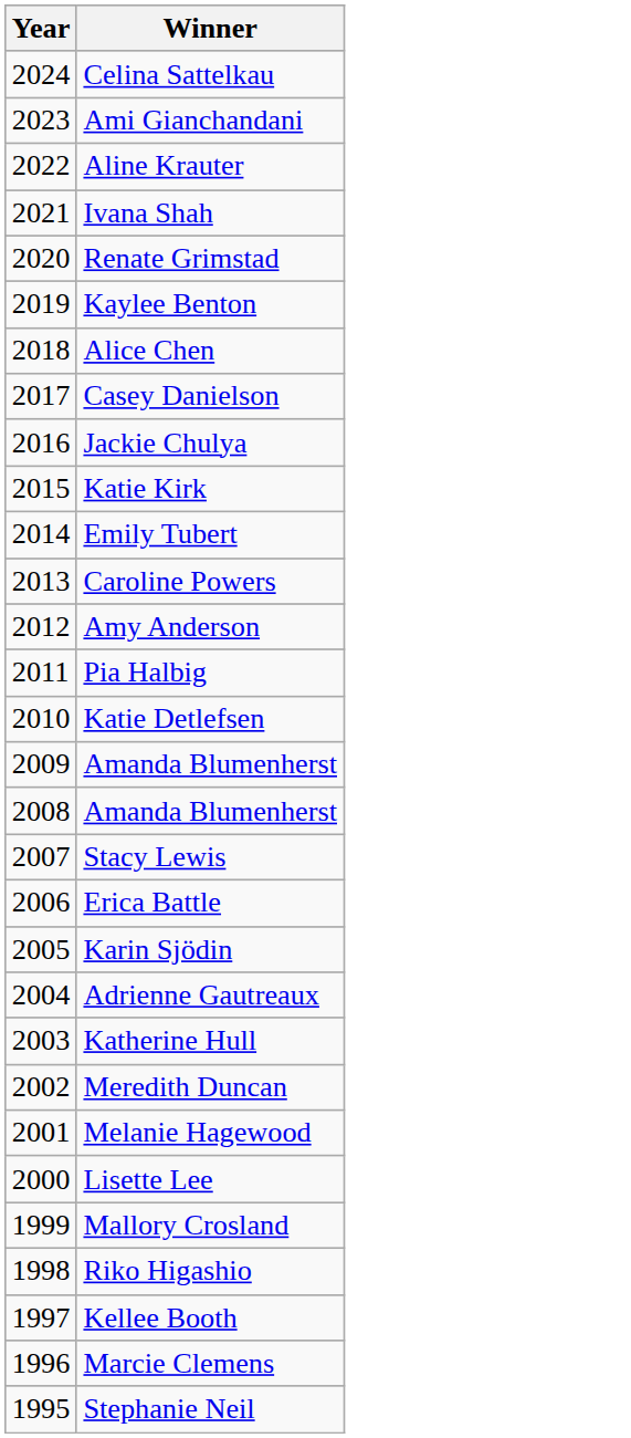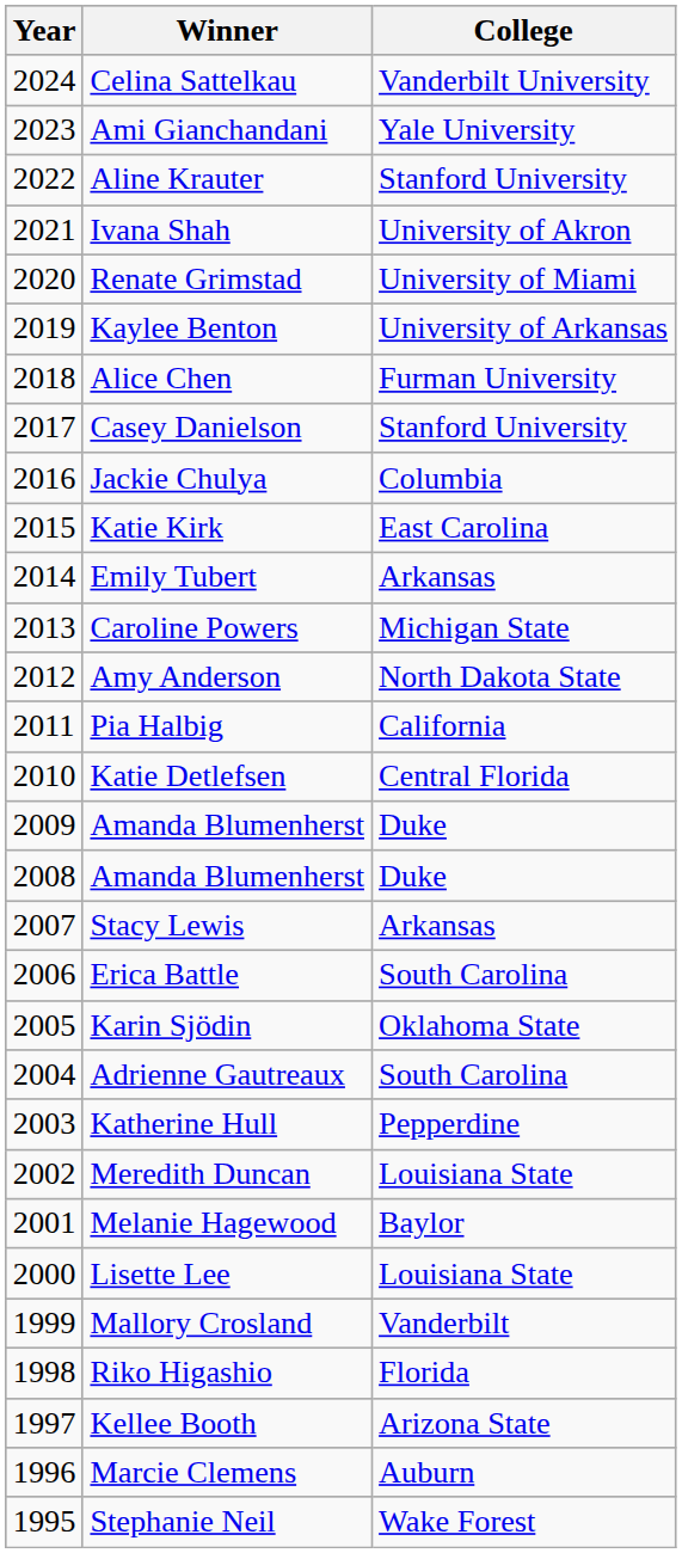+ column: College | Vanderbilt University | Yale University | Stanford University | University of Akron | University of Miami | University of Arkansas | Furman University | Stanford University | Columbia | East Carolina | Arkansas | Michigan State | North Dakota State | California | Central Florida | Duke | Duke | Arkansas | South Carolina | Oklahoma State | South Carolina | Pepperdine | Louisiana State | Baylor | Louisiana State | Vanderbilt | Florida | Arizona State | Auburn | Wake Forest
